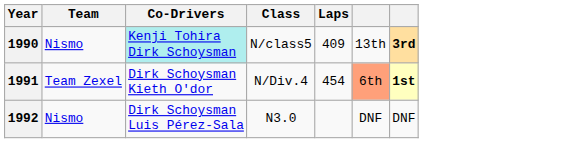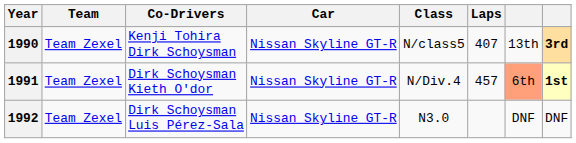+ column: Car | Nissan Skyline GT-R | Nissan Skyline GT-R | Nissan Skyline GT-R
1990 | Team: Nismo -> Team Zexel
1990 | Co-Drivers: paleturquoise background -> no background
1990 | Laps: 409 -> 407
1991 | Laps: 454 -> 457
1992 | Team: Nismo -> Team Zexel
